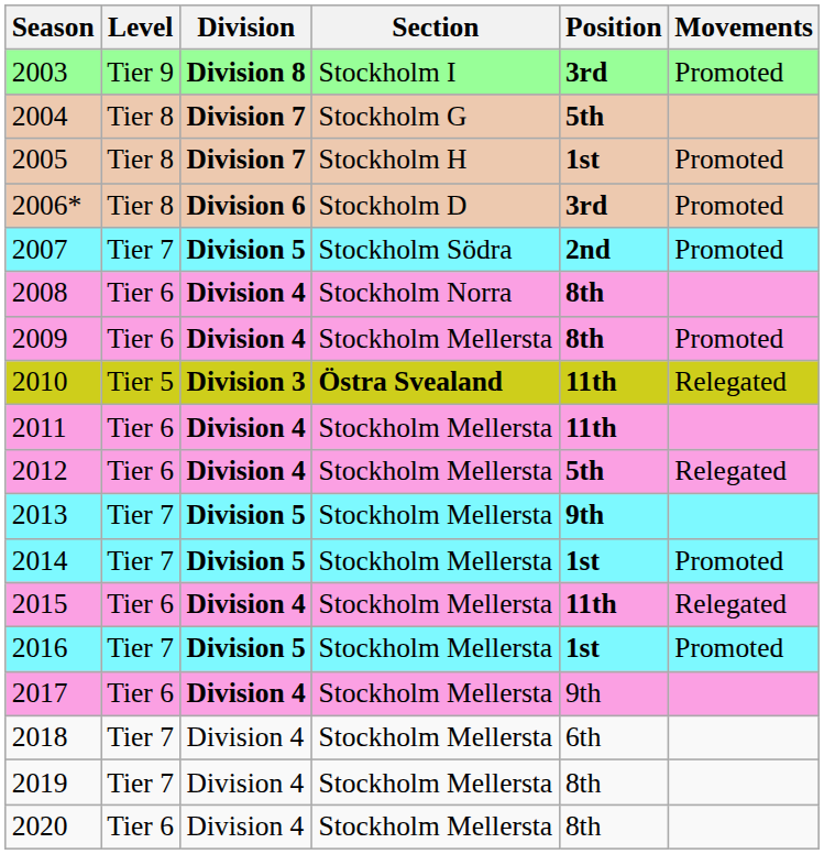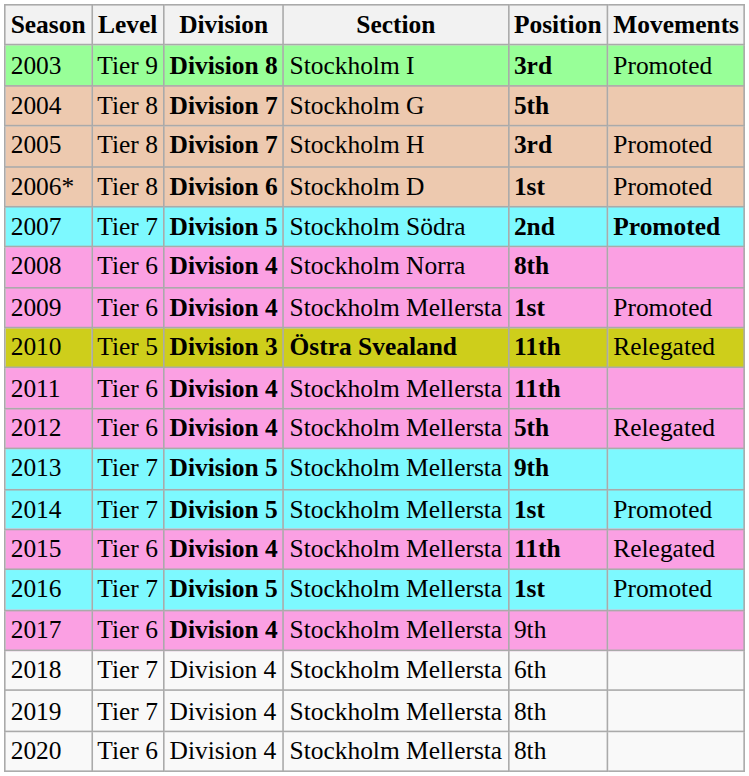2005 | Position: 1st -> 3rd
2006* | Position: 3rd -> 1st
2007 | Movements: normal -> bold
2009 | Position: 8th -> 1st
